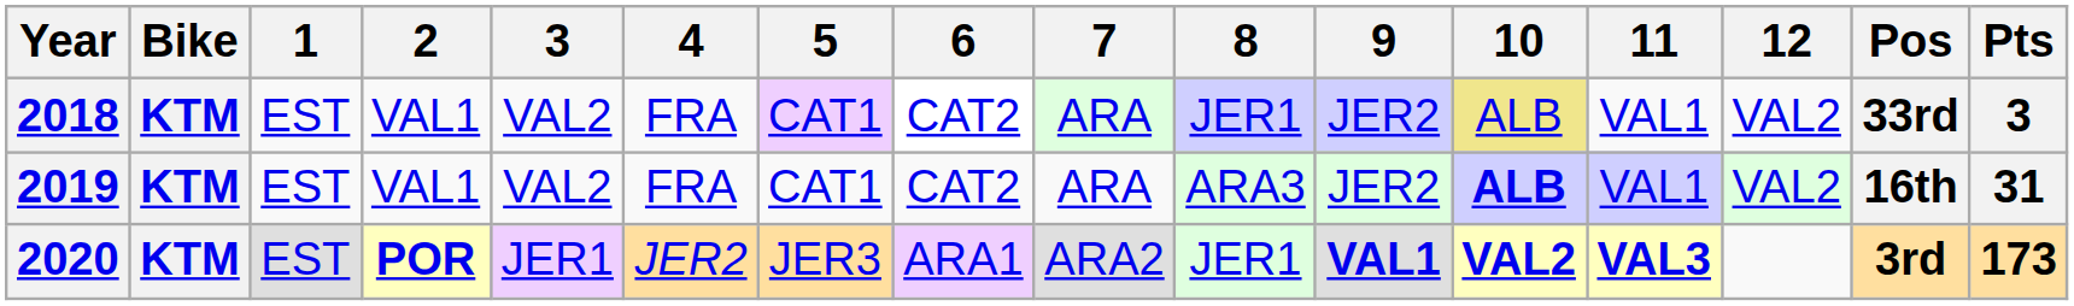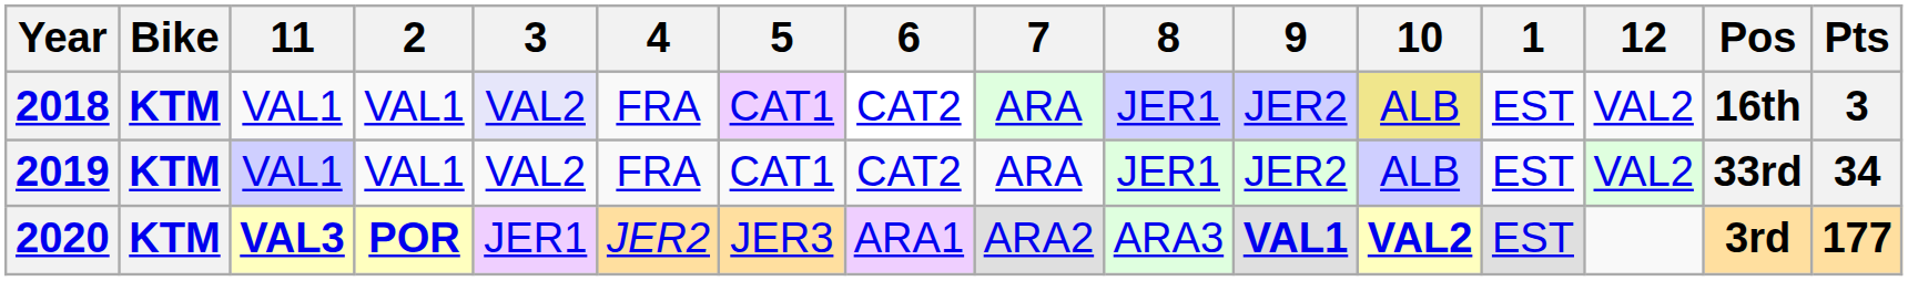columns swapped: 1 <-> 11
2018 | 3: no background -> lavender background
2018 | Pos: 33rd -> 16th
2019 | 8: ARA3 -> JER1
2019 | 10: bold -> normal
2019 | Pos: 16th -> 33rd
2019 | Pts: 31 -> 34
2020 | 8: JER1 -> ARA3
2020 | Pts: 173 -> 177
